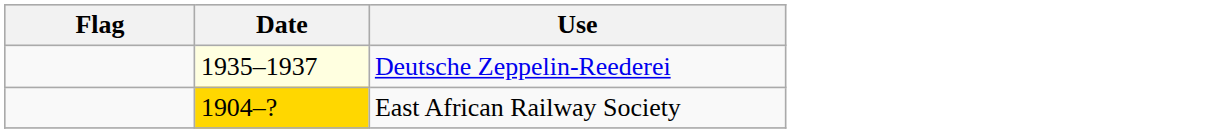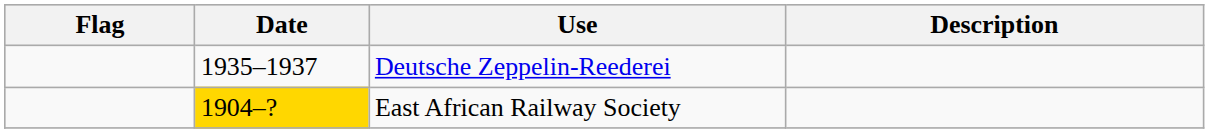+ column: Description
Deutsche Zeppelin-Reederei | Date: lightyellow background -> no background
